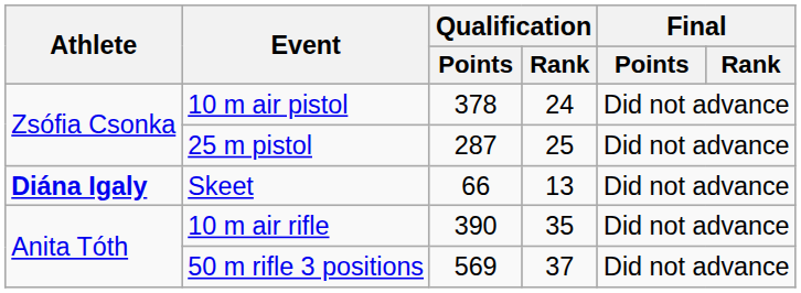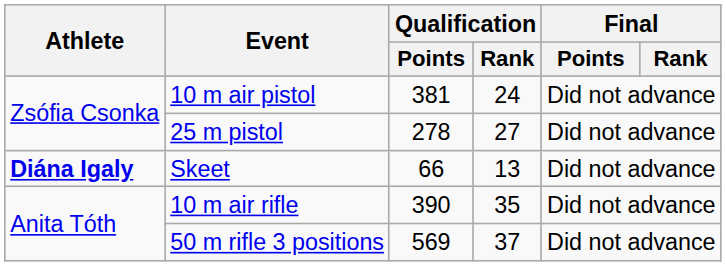10 m air pistol | Qualification / Points: 378 -> 381
25 m pistol | Qualification / Points: 287 -> 278
25 m pistol | Qualification / Rank: 25 -> 27
